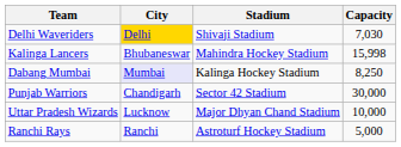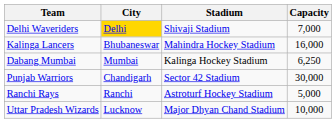Delhi Waveriders | Capacity: 7,030 -> 7,000
Kalinga Lancers | Capacity: 15,998 -> 16,000
Dabang Mumbai | City: lavender background -> no background
Dabang Mumbai | Capacity: 8,250 -> 6,250
rows swapped: Ranchi Rays <-> Uttar Pradesh Wizards
